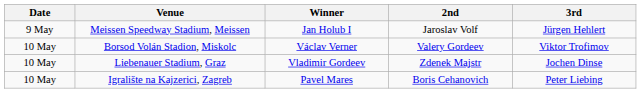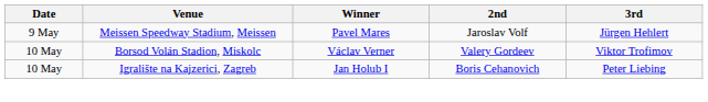Meissen Speedway Stadium, Meissen | Winner: Jan Holub I -> Pavel Mares
- row: 10 May | Liebenauer Stadium, Graz | Vladimir Gordeev | Zdenek Majstr | Jochen Dinse
Igralište na Kajzerici, Zagreb | Winner: Pavel Mares -> Jan Holub I
